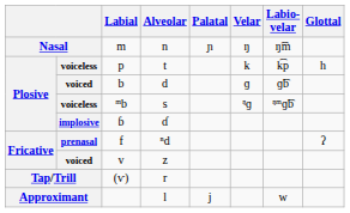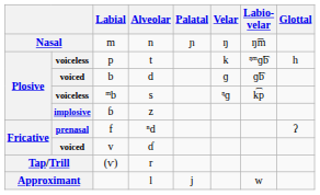p | Labio- velar: k͡p -> ᵑᵐɡ͡b
ᵐb | Labio- velar: ᵑᵐɡ͡b -> k͡p
ɓ | Alveolar: ɗ -> z
v | Alveolar: z -> ɗ
